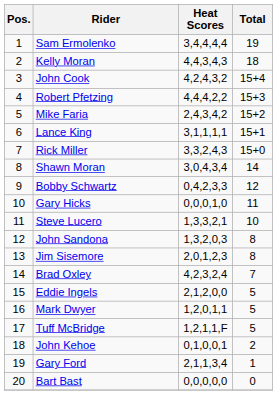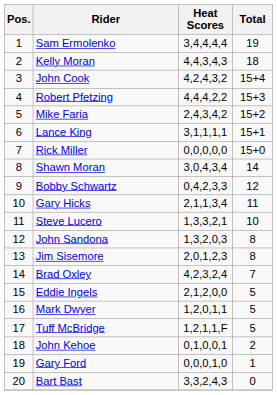Rick Miller | Heat Scores: 3,3,2,4,3 -> 0,0,0,0,0
Gary Hicks | Heat Scores: 0,0,0,1,0 -> 2,1,1,3,4
Gary Ford | Heat Scores: 2,1,1,3,4 -> 0,0,0,1,0
Bart Bast | Heat Scores: 0,0,0,0,0 -> 3,3,2,4,3
